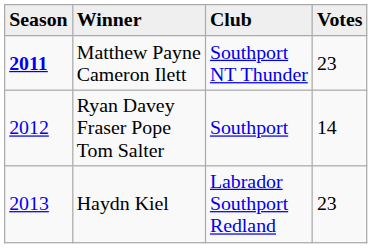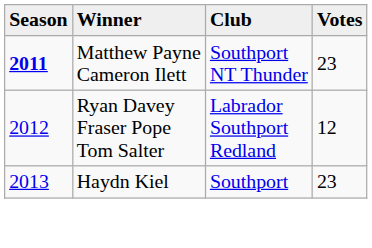Ryan Davey Fraser Pope Tom Salter | Club: Southport -> Labrador Southport Redland
Ryan Davey Fraser Pope Tom Salter | Votes: 14 -> 12
Haydn Kiel | Club: Labrador Southport Redland -> Southport
